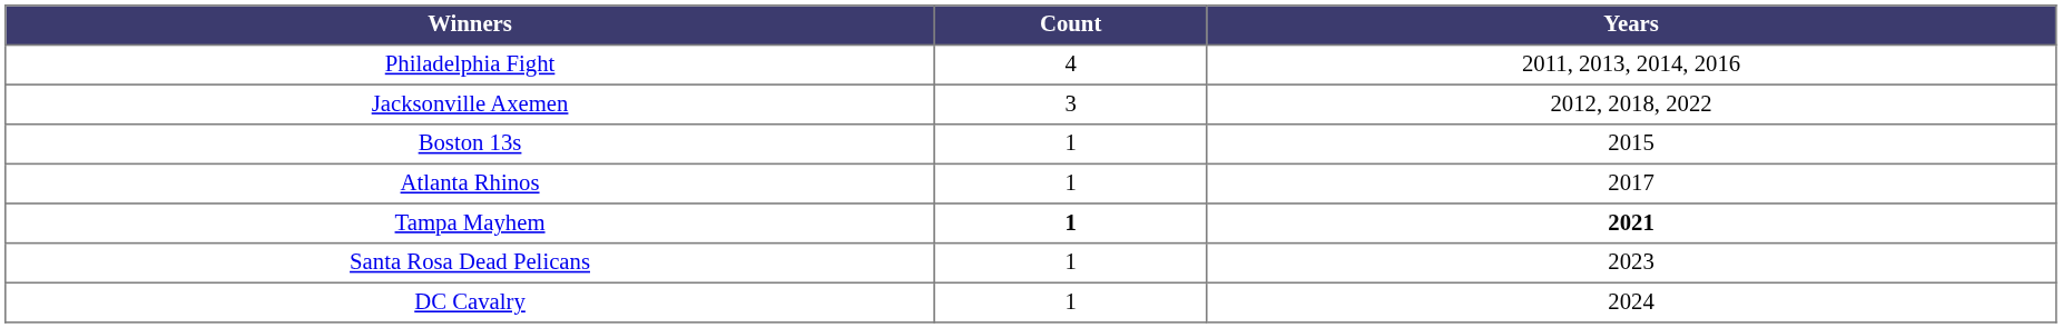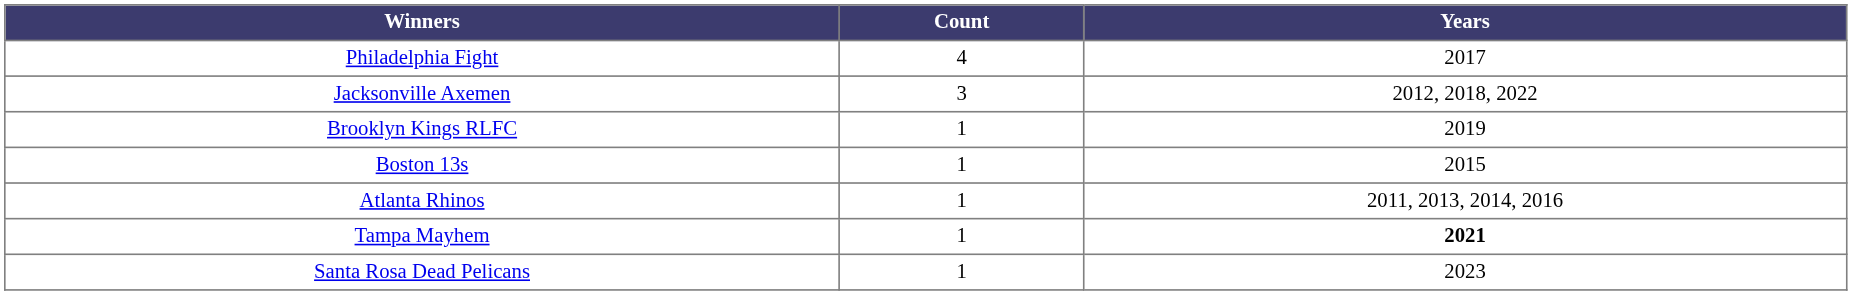Philadelphia Fight | Years: 2011, 2013, 2014, 2016 -> 2017
+ row: Brooklyn Kings RLFC | 1 | 2019
Atlanta Rhinos | Years: 2017 -> 2011, 2013, 2014, 2016
Tampa Mayhem | Count: bold -> normal
- row: DC Cavalry | 1 | 2024
